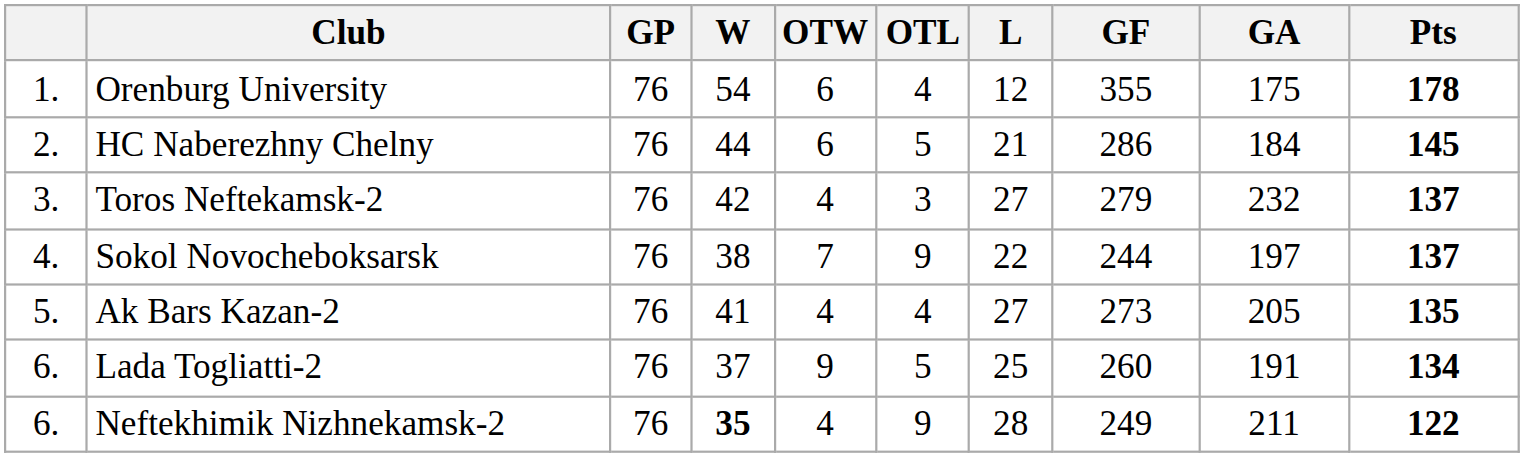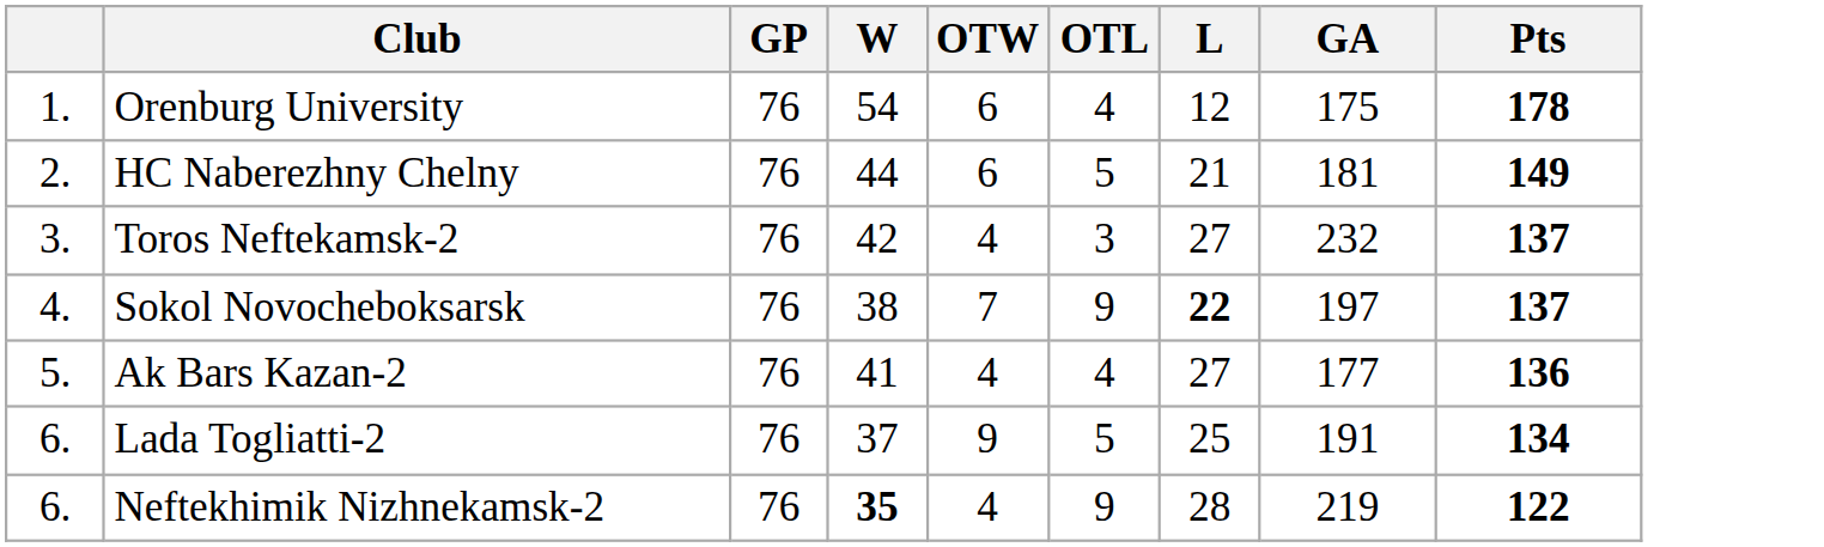- column: GF | 355 | 286 | 279 | 244 | 273 | 260 | 249
HC Naberezhny Chelny | GA: 184 -> 181
HC Naberezhny Chelny | Pts: 145 -> 149
Sokol Novocheboksarsk | L: normal -> bold
Ak Bars Kazan-2 | GA: 205 -> 177
Ak Bars Kazan-2 | Pts: 135 -> 136
Neftekhimik Nizhnekamsk-2 | GA: 211 -> 219
